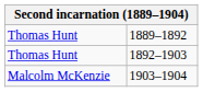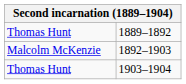1892–1903 | column 1: Thomas Hunt -> Malcolm McKenzie
1903–1904 | column 1: Malcolm McKenzie -> Thomas Hunt
